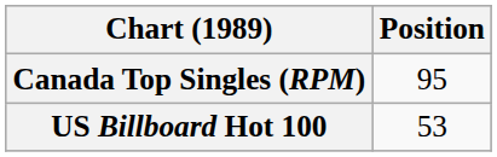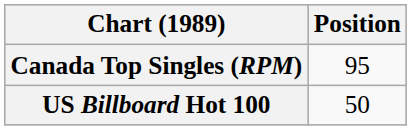US Billboard Hot 100 | Position: 53 -> 50
